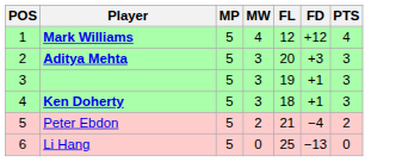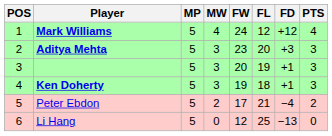+ column: FW | 24 | 23 | 20 | 19 | 17 | 12
